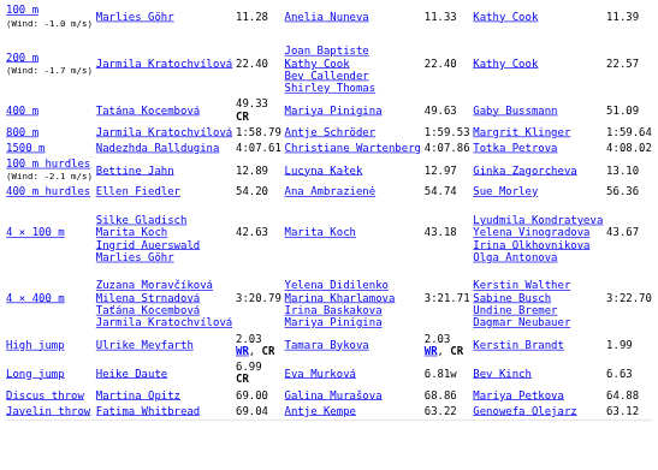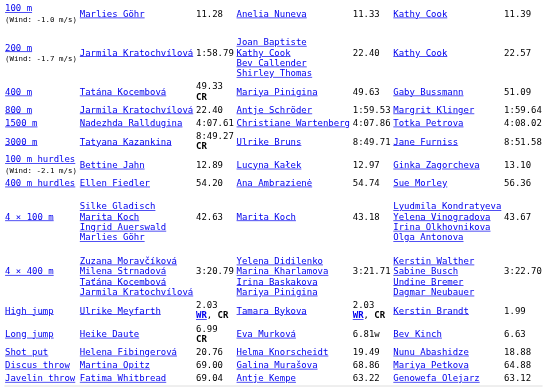200 m (Wind: -1.7 m/s) | column 3: 22.40 -> 1:58.79
800 m | column 3: 1:58.79 -> 22.40
+ row: 3000 m | Tatyana Kazankina | 8:49.27 CR | Ulrike Bruns | 8:49.71 | Jane Furniss | 8:51.58
+ row: Shot put | Helena Fibingerová | 20.76 | Helma Knorscheidt | 19.49 | Nunu Abashidze | 18.88
